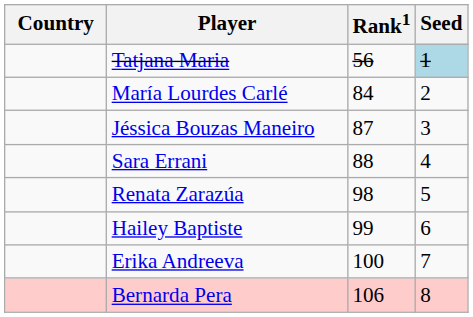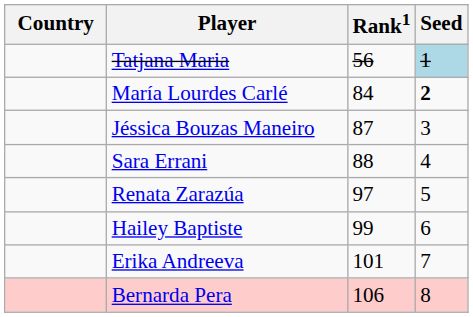María Lourdes Carlé | Seed: normal -> bold
Renata Zarazúa | Rank1: 98 -> 97
Erika Andreeva | Rank1: 100 -> 101
